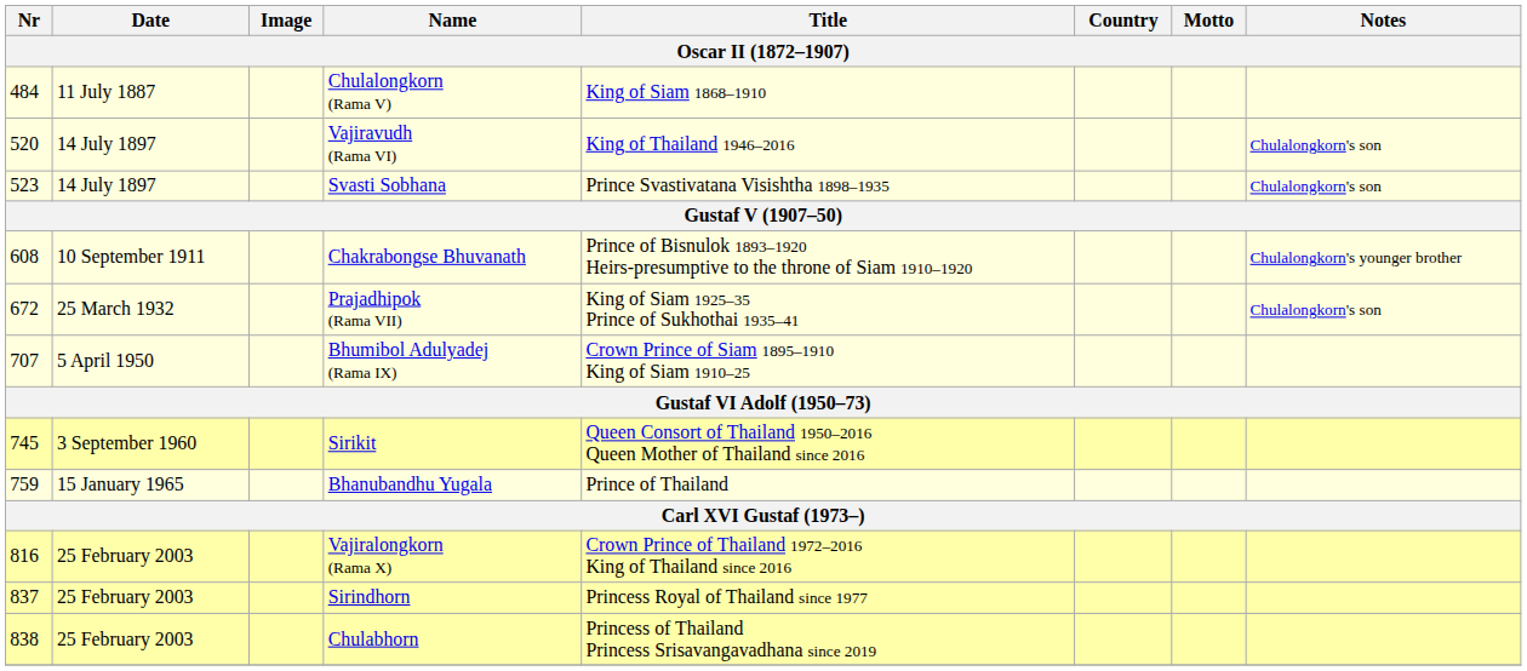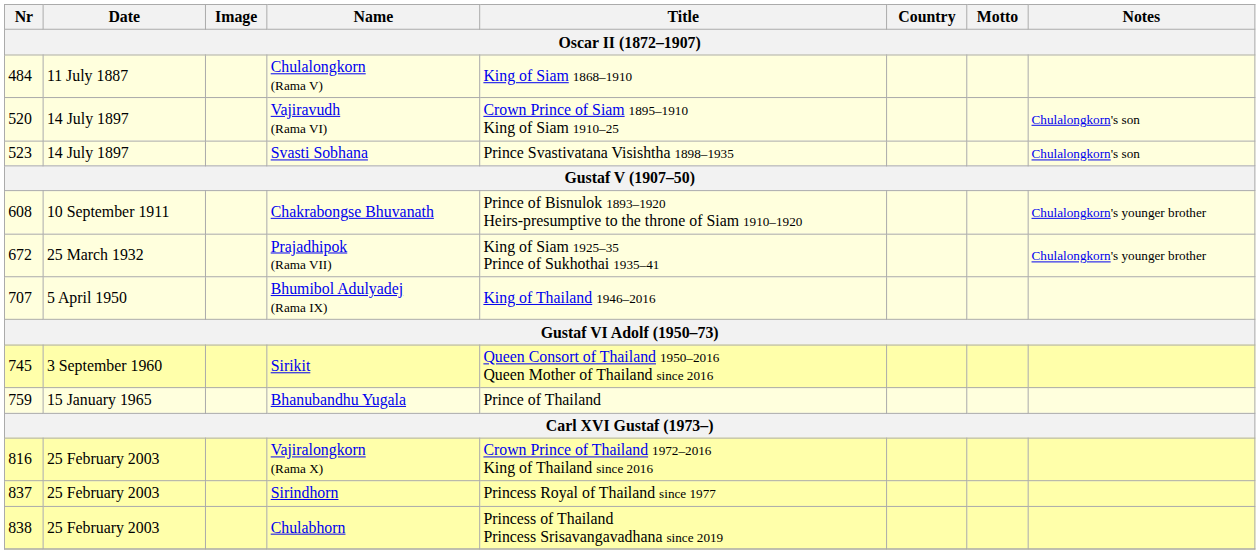Vajiravudh (Rama VI) | Title: King of Thailand 1946–2016 -> Crown Prince of Siam 1895–1910 King of Siam 1910–25
Prajadhipok (Rama VII) | Notes: Chulalongkorn's son -> Chulalongkorn's younger brother
Bhumibol Adulyadej (Rama IX) | Title: Crown Prince of Siam 1895–1910 King of Siam 1910–25 -> King of Thailand 1946–2016
